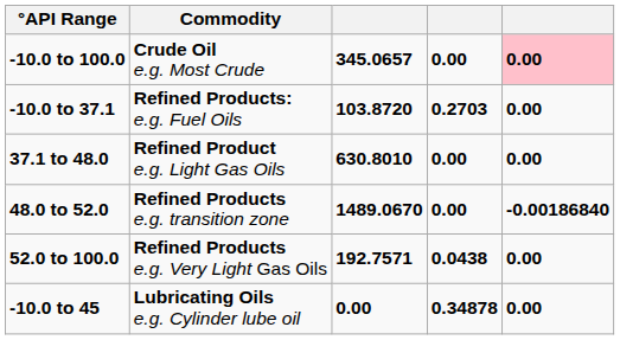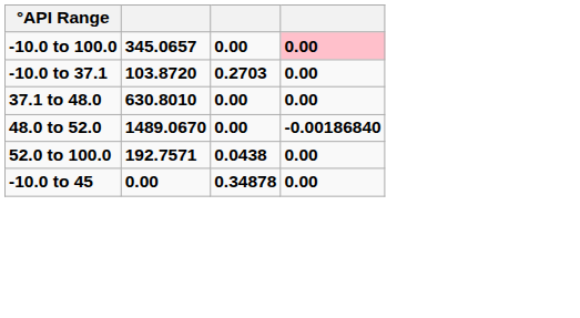- column: Commodity | Crude Oil e.g. Most Crude | Refined Products: e.g. Fuel Oils | Refined Product e.g. Light Gas Oils | Refined Products e.g. transition zone | Refined Products e.g. Very Light Gas Oils | Lubricating Oils e.g. Cylinder lube oil
